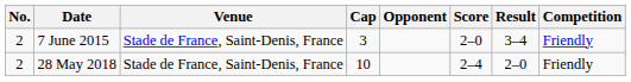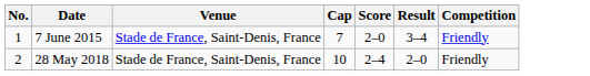- column: Opponent
7 June 2015 | No.: 2 -> 1
7 June 2015 | Cap: 3 -> 7
